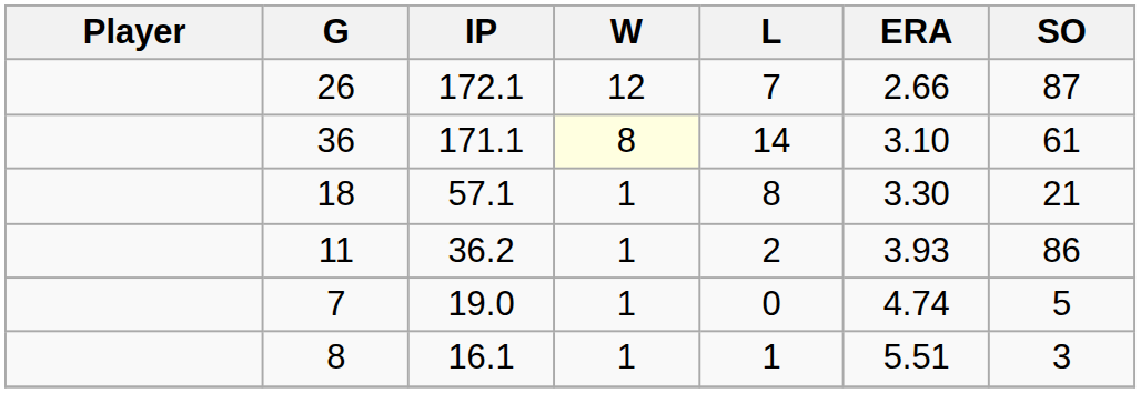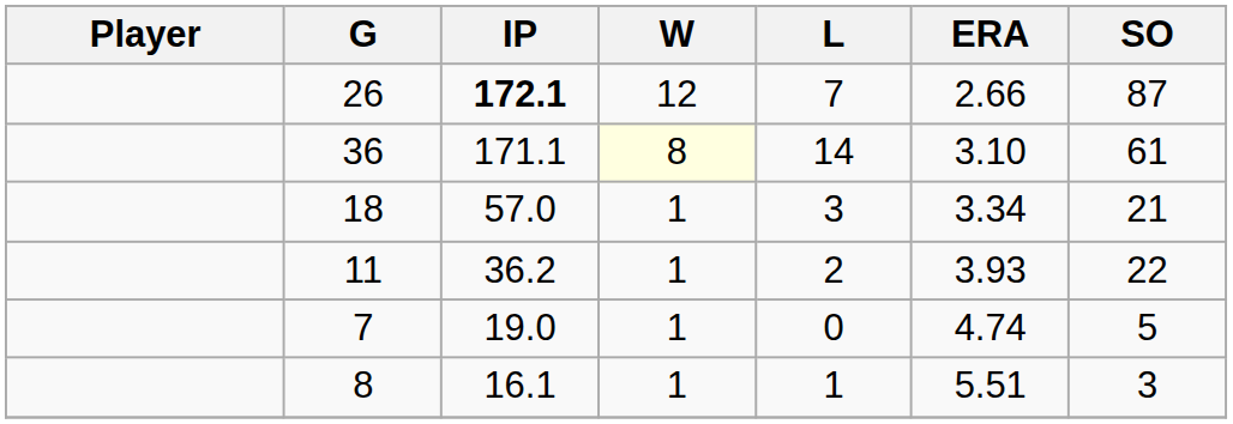26 | IP: normal -> bold
18 | IP: 57.1 -> 57.0
18 | L: 8 -> 3
18 | ERA: 3.30 -> 3.34
11 | SO: 86 -> 22
